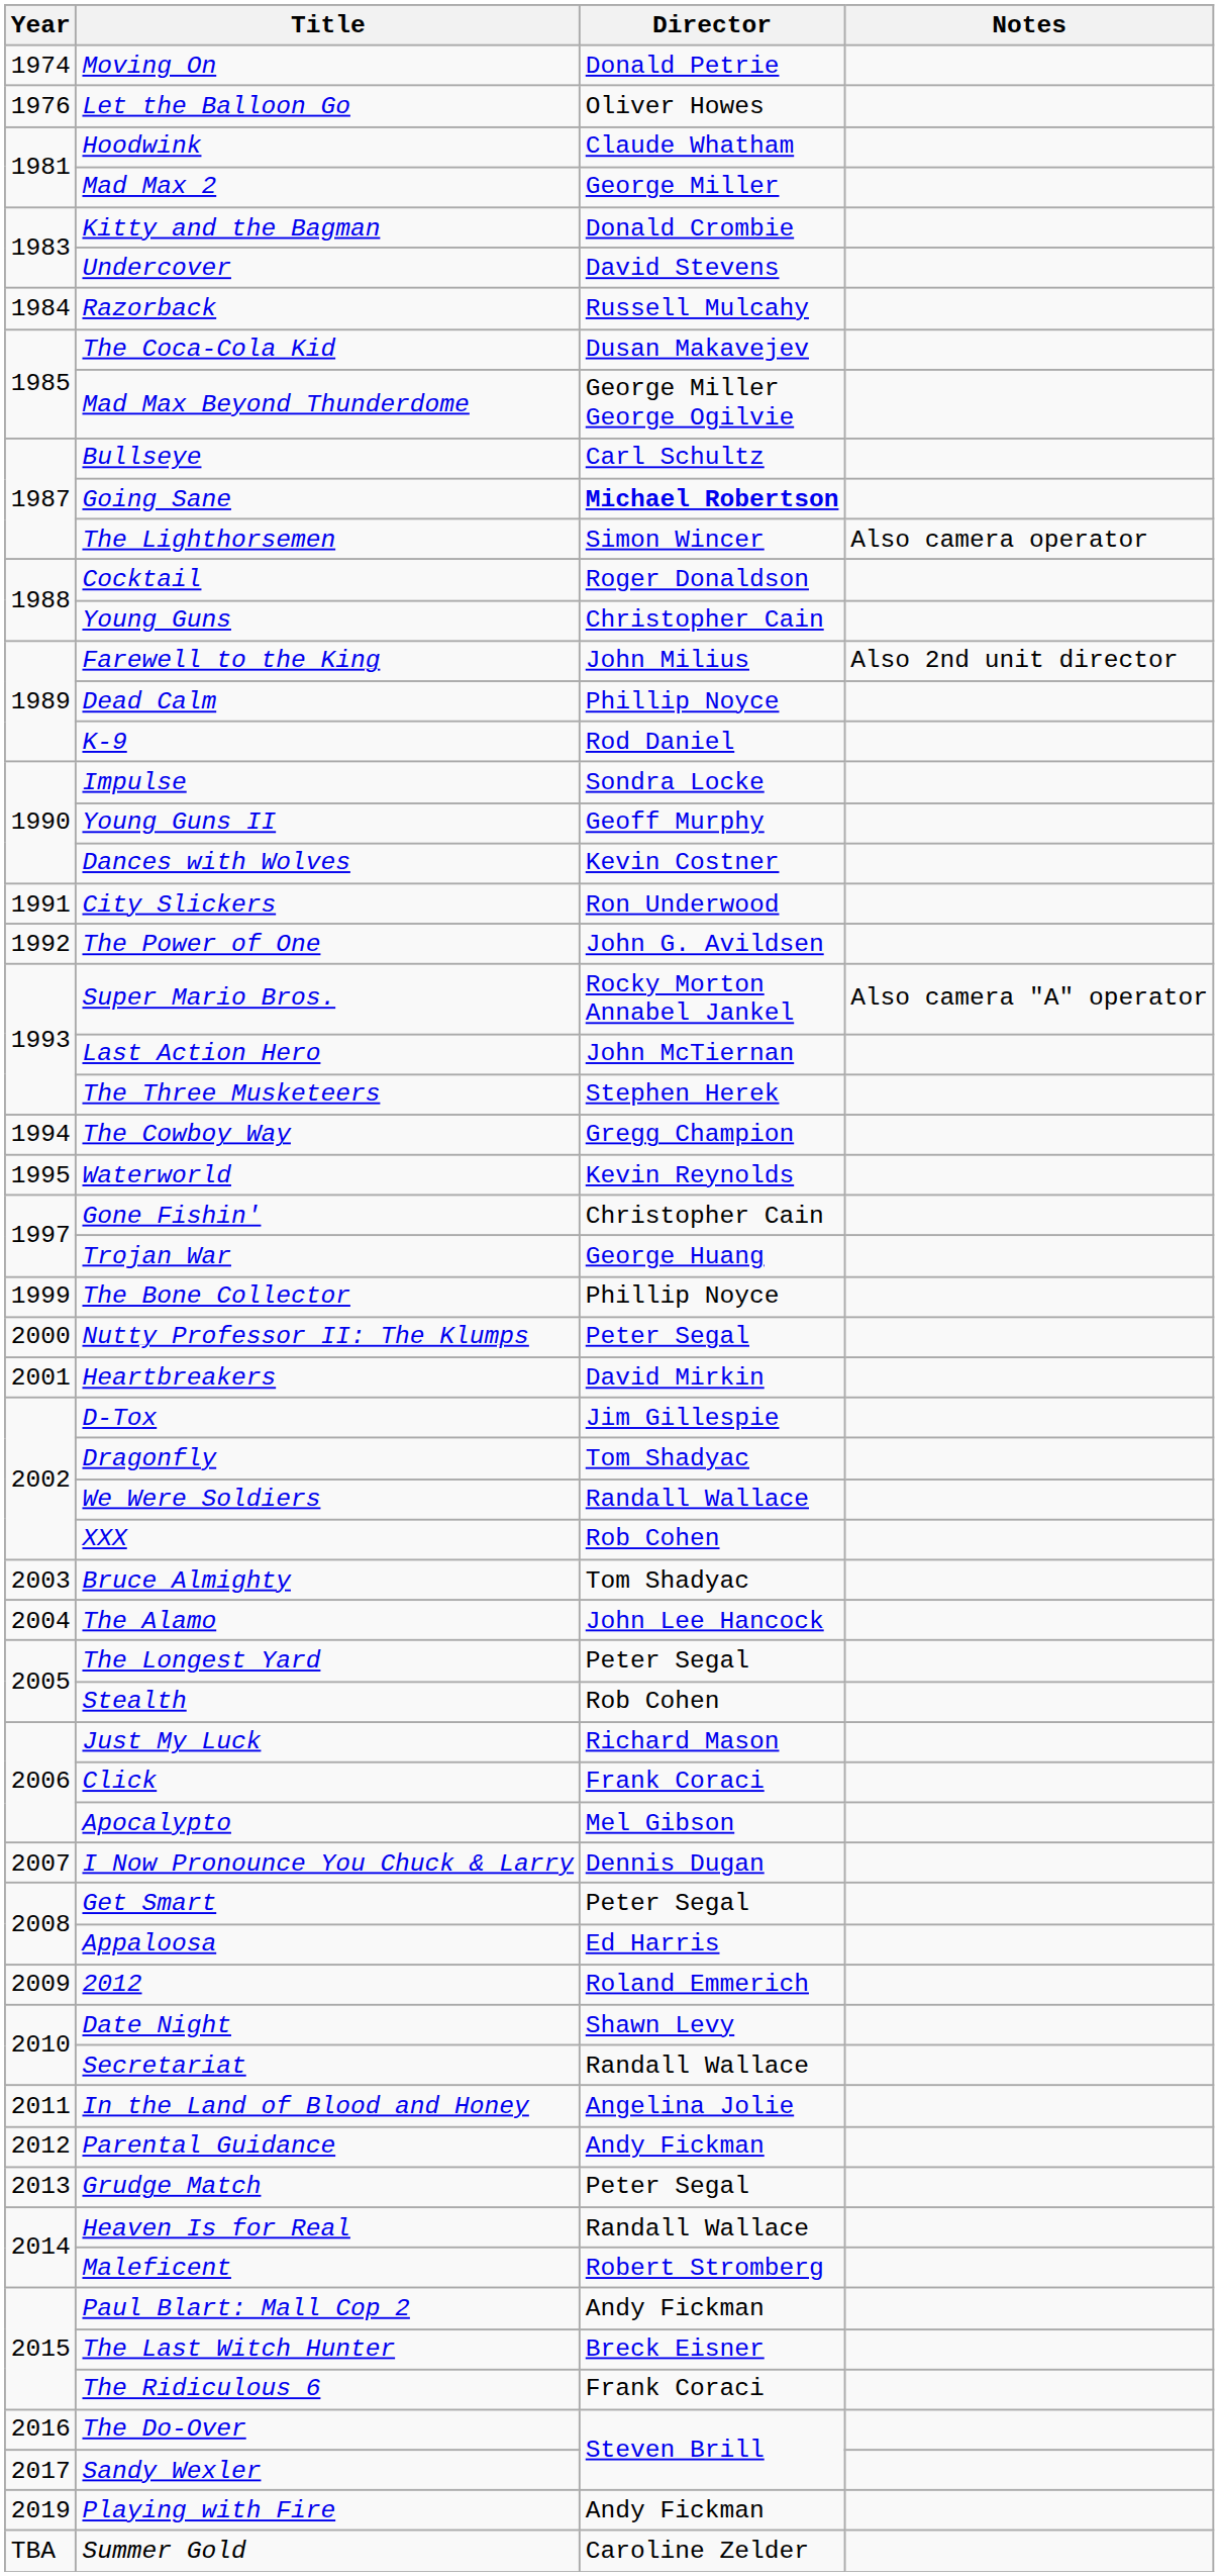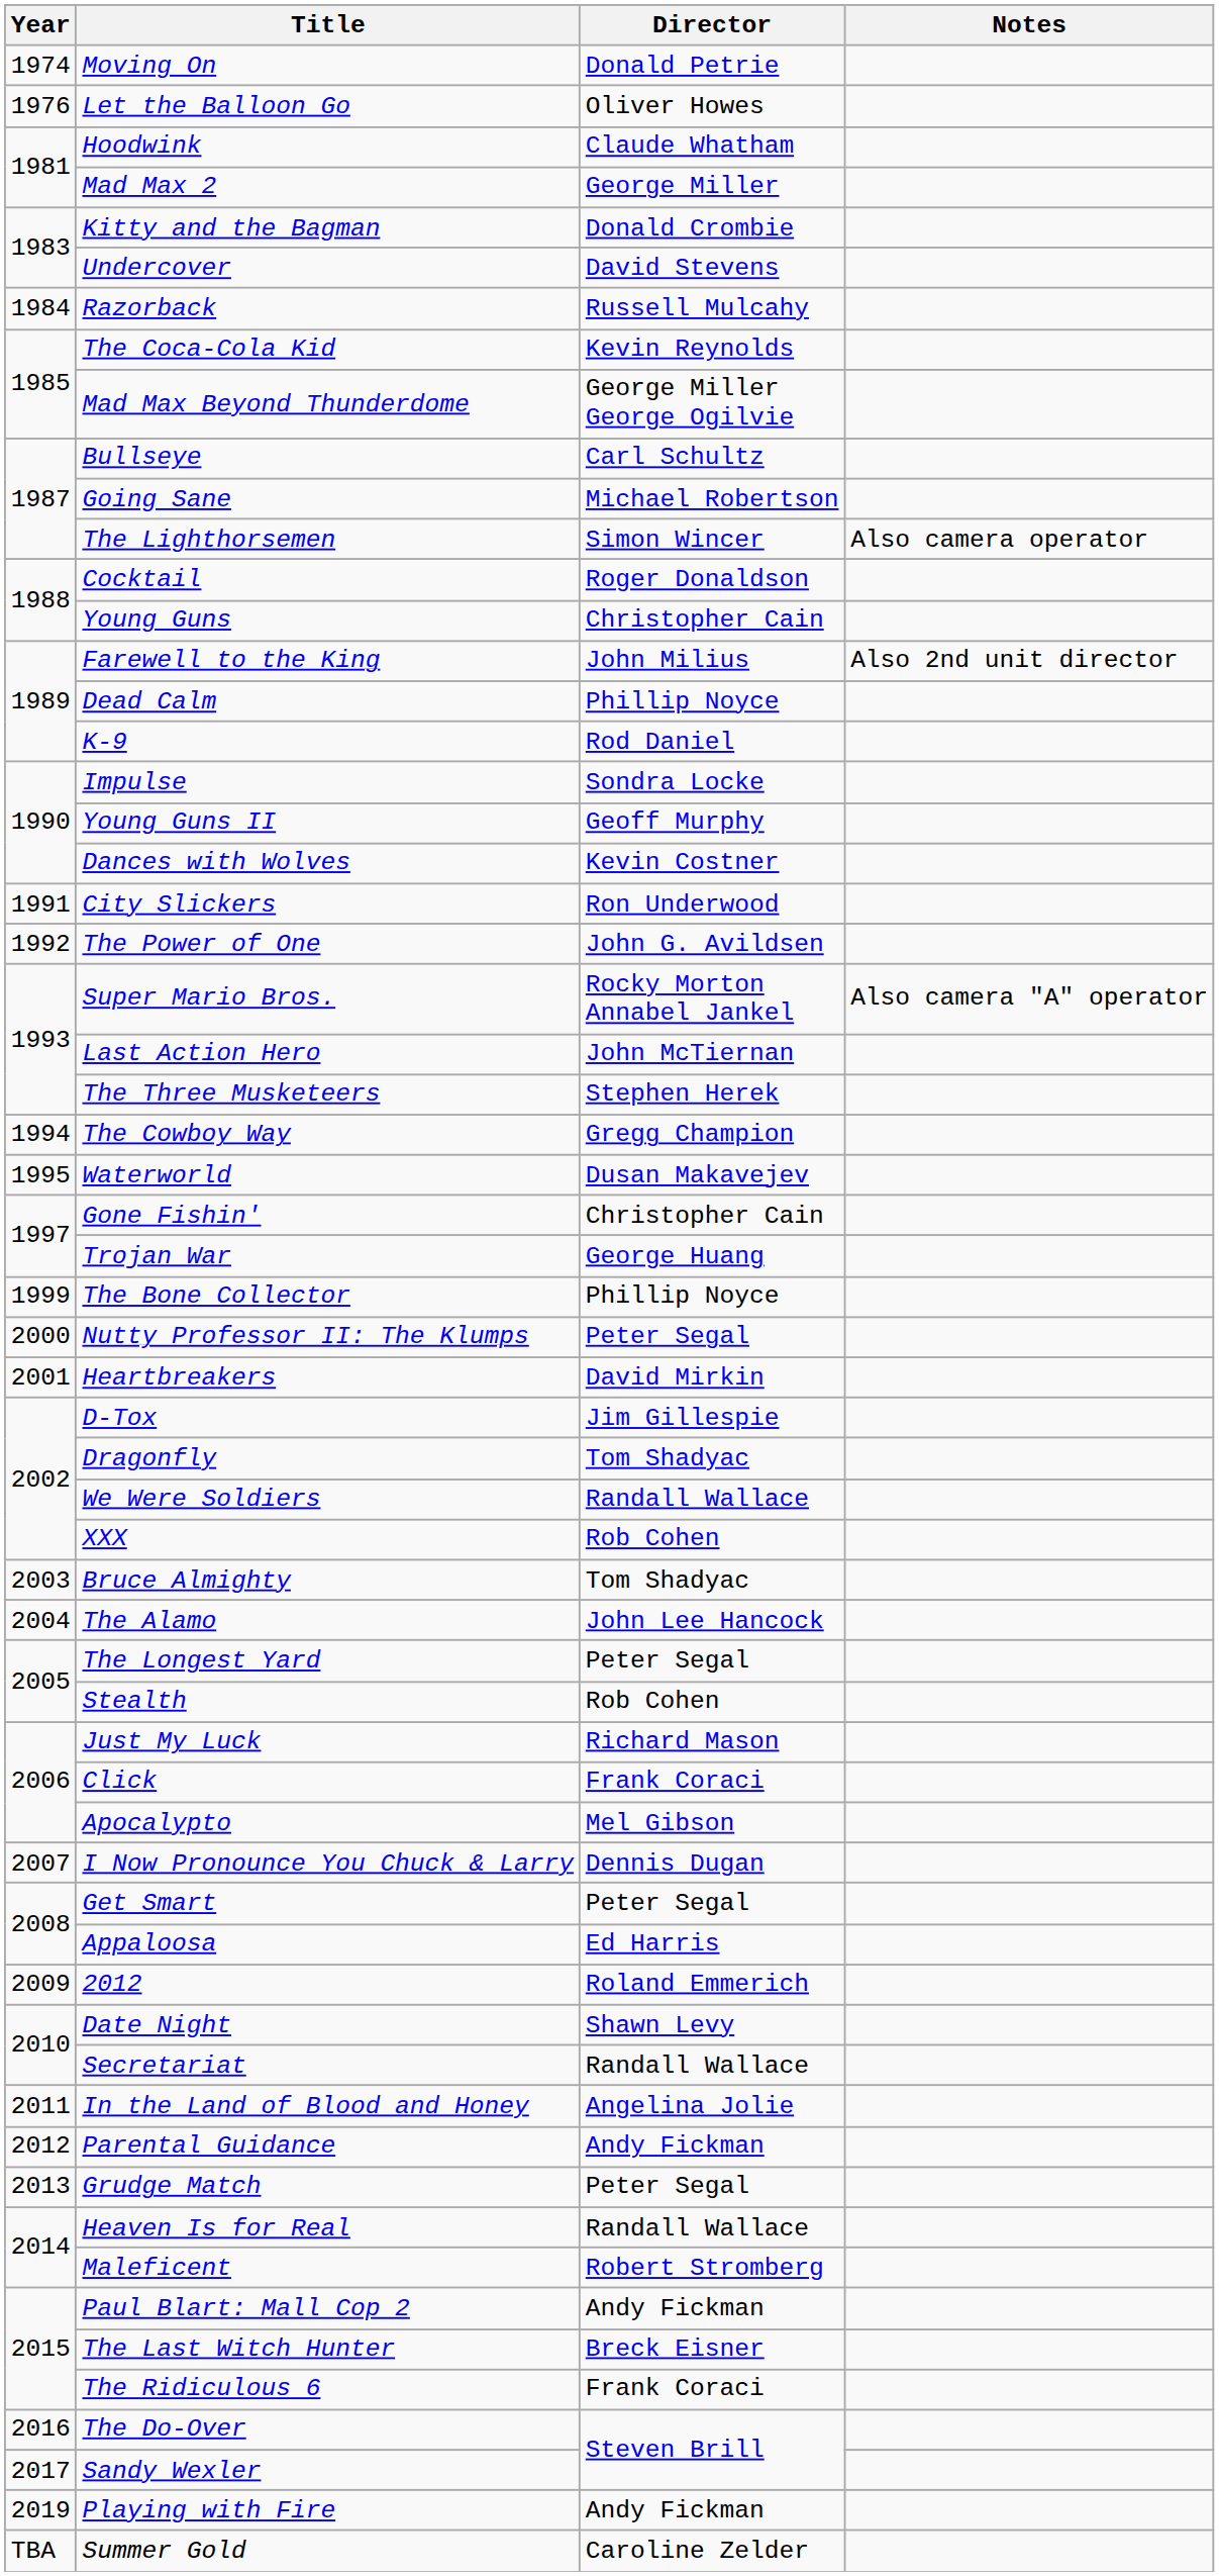The Coca-Cola Kid | Director: Dusan Makavejev -> Kevin Reynolds
Going Sane | Director: bold -> normal
Waterworld | Director: Kevin Reynolds -> Dusan Makavejev
